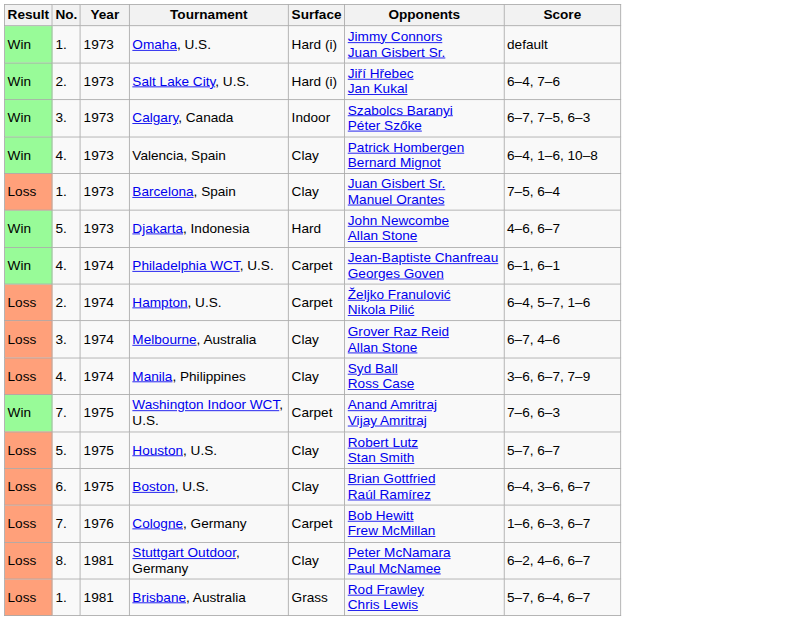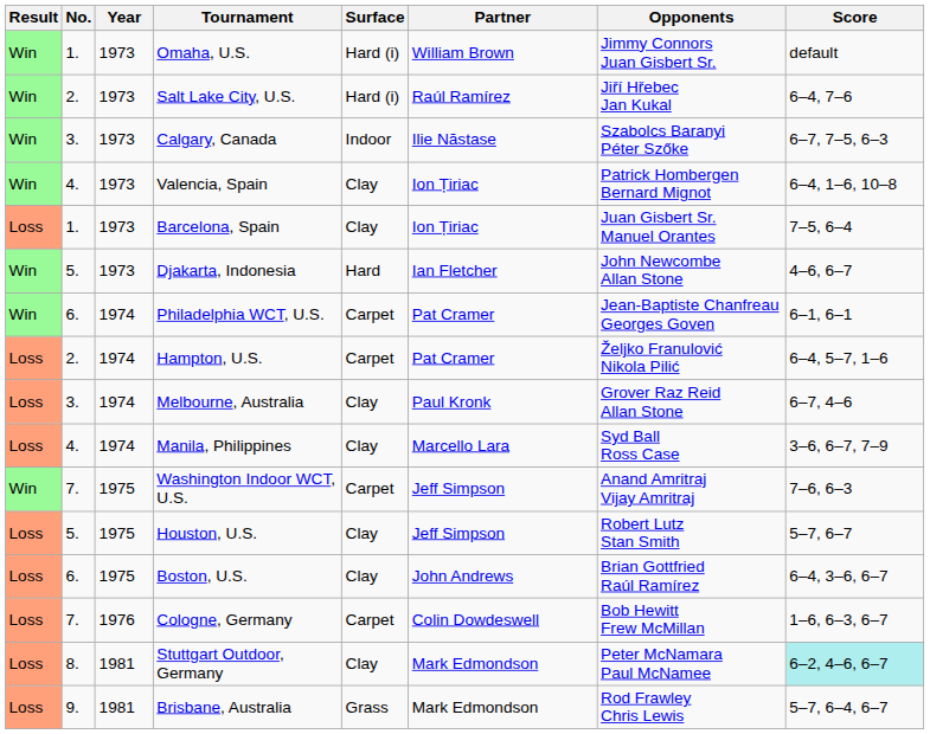+ column: Partner | William Brown | Raúl Ramírez | Ilie Năstase | Ion Țiriac | Ion Țiriac | Ian Fletcher | Pat Cramer | Pat Cramer | Paul Kronk | Marcello Lara | Jeff Simpson | Jeff Simpson | John Andrews | Colin Dowdeswell | Mark Edmondson | Mark Edmondson
Philadelphia WCT, U.S. | No.: 4. -> 6.
Stuttgart Outdoor, Germany | Score: no background -> paleturquoise background
Brisbane, Australia | No.: 1. -> 9.
